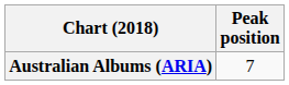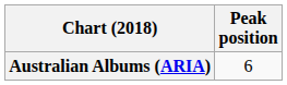Australian Albums (ARIA) | Peak position: 7 -> 6
